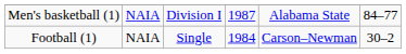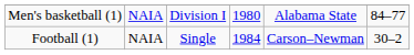Men's basketball (1) | column 4: 1987 -> 1980
